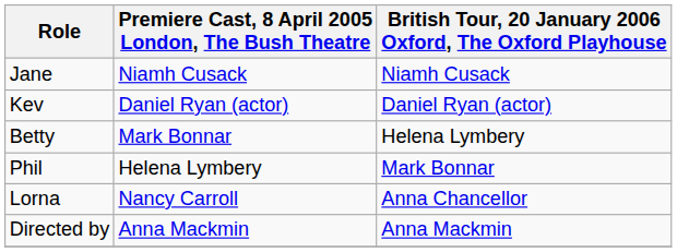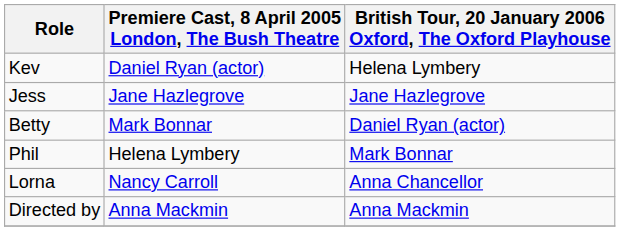- row: Jane | Niamh Cusack | Niamh Cusack
Kev | British Tour, 20 January 2006 Oxford, The Oxford Playhouse: Daniel Ryan (actor) -> Helena Lymbery
+ row: Jess | Jane Hazlegrove | Jane Hazlegrove
Betty | British Tour, 20 January 2006 Oxford, The Oxford Playhouse: Helena Lymbery -> Daniel Ryan (actor)
